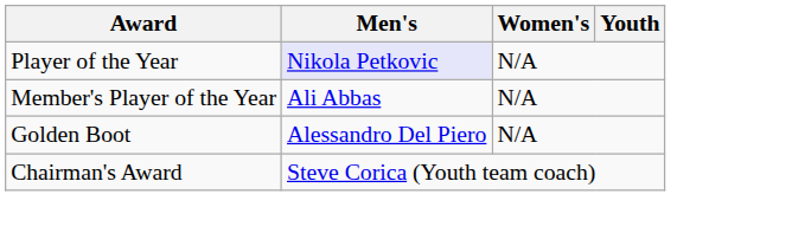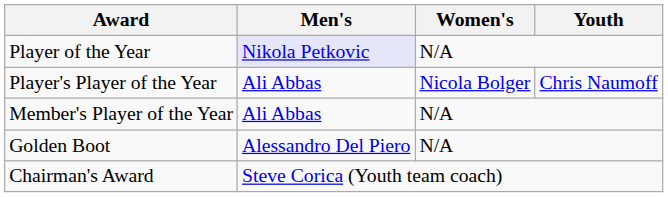+ row: Player's Player of the Year | Ali Abbas | Nicola Bolger | Chris Naumoff
